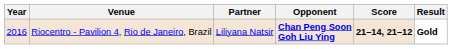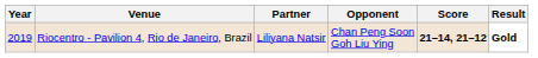Riocentro - Pavilion 4, Rio de Janeiro, Brazil | Year: 2016 -> 2019
Riocentro - Pavilion 4, Rio de Janeiro, Brazil | Opponent: bold -> normal
